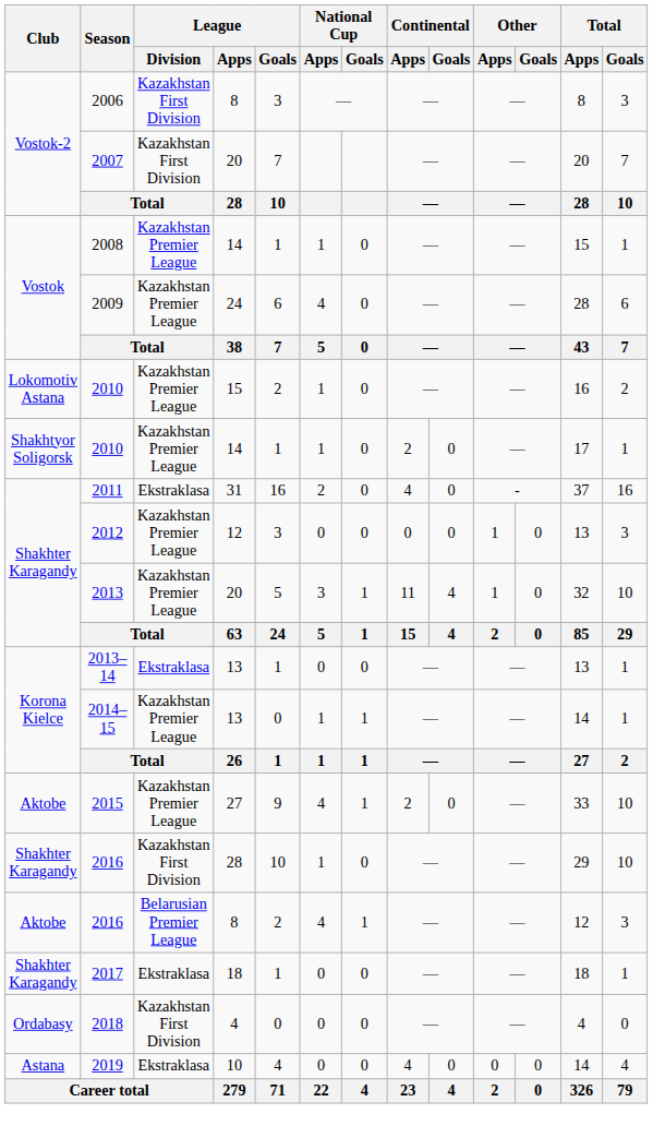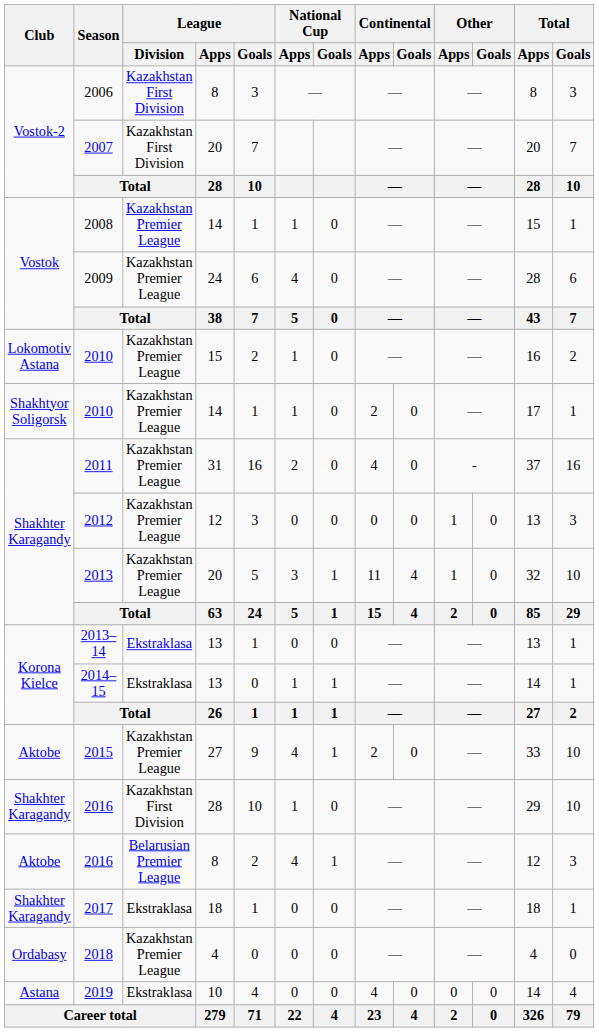2011 | League / Division: Ekstraklasa -> Kazakhstan Premier League
2014–15 | League / Division: Kazakhstan Premier League -> Ekstraklasa
2018 | League / Division: Kazakhstan First Division -> Kazakhstan Premier League
